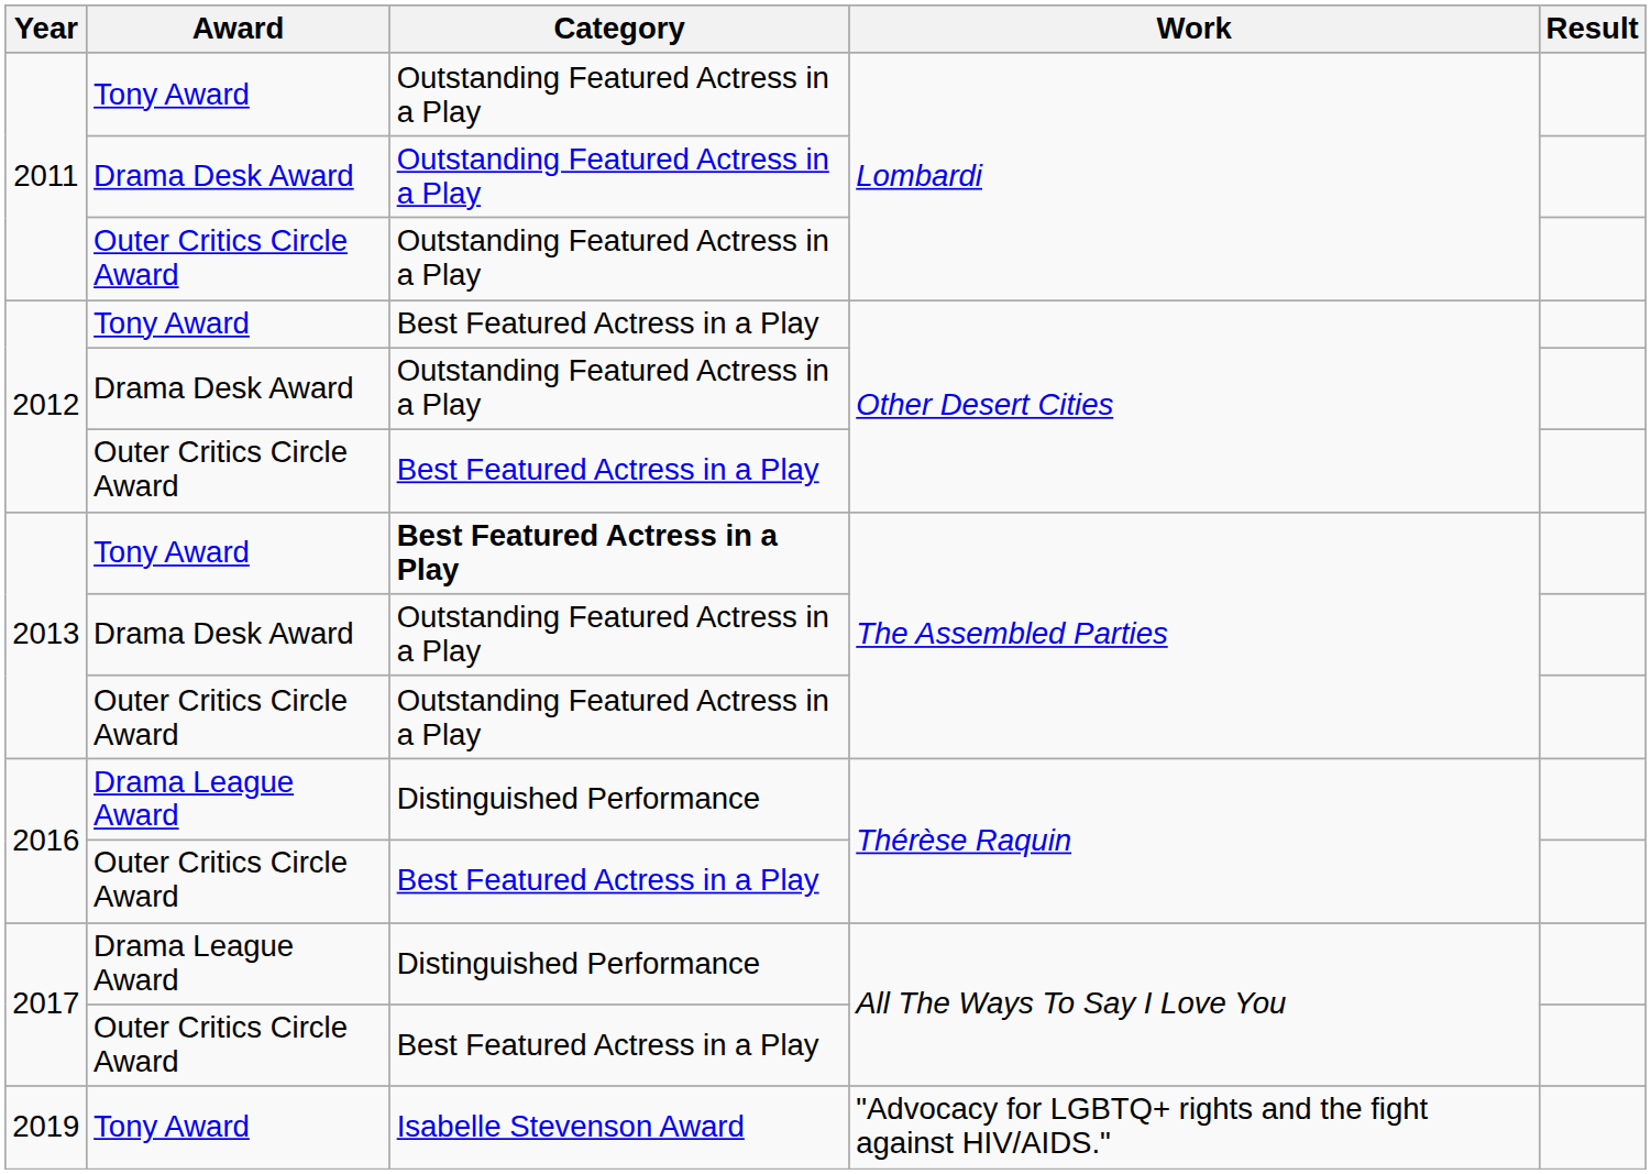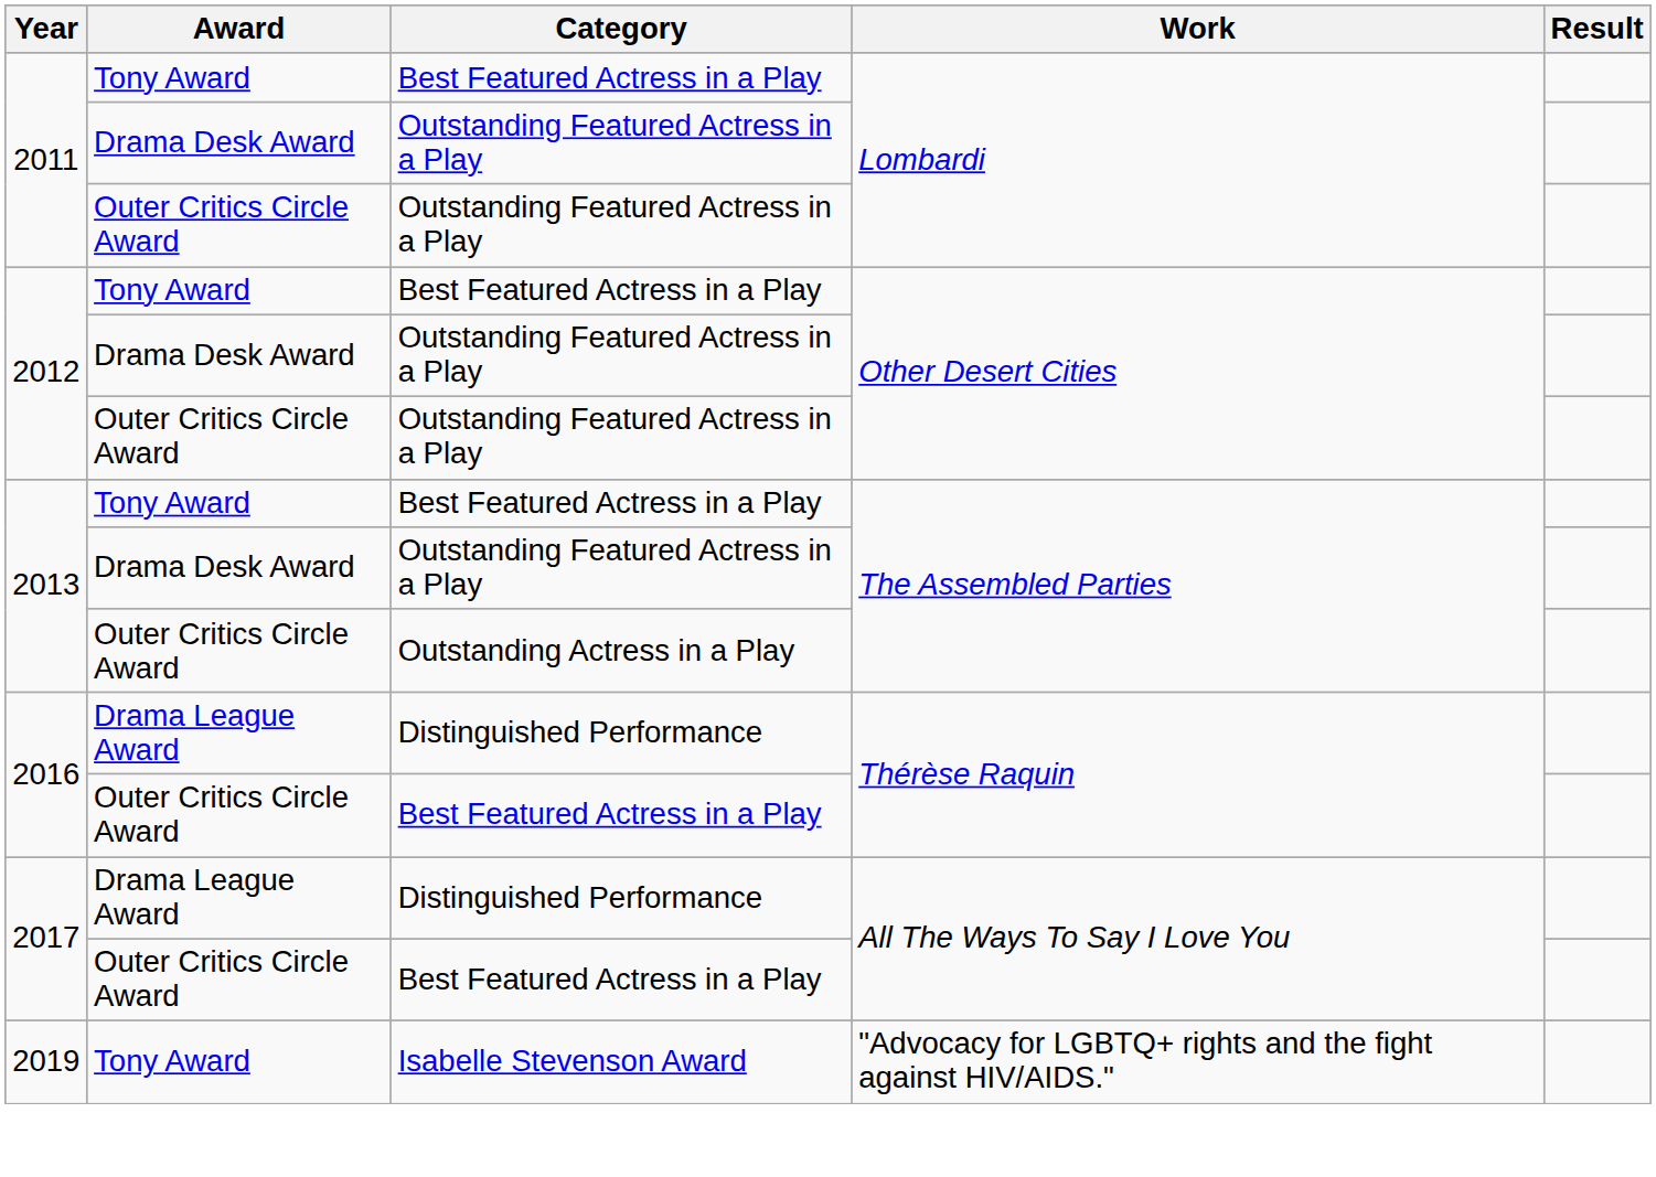2011 / Tony Award | Category: Outstanding Featured Actress in a Play -> Best Featured Actress in a Play
2012 / Outer Critics Circle Award | Category: Best Featured Actress in a Play -> Outstanding Featured Actress in a Play
2013 / Tony Award | Category: bold -> normal
2013 / Outer Critics Circle Award | Category: Outstanding Featured Actress in a Play -> Outstanding Actress in a Play
